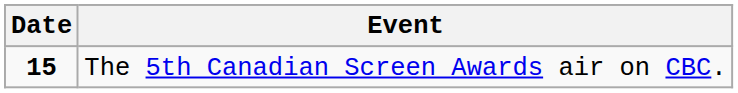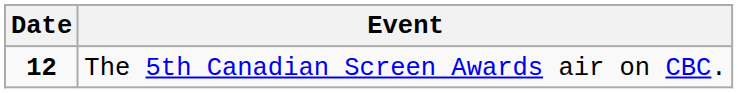The 5th Canadian Screen Awards air on CBC. | Date: 15 -> 12
